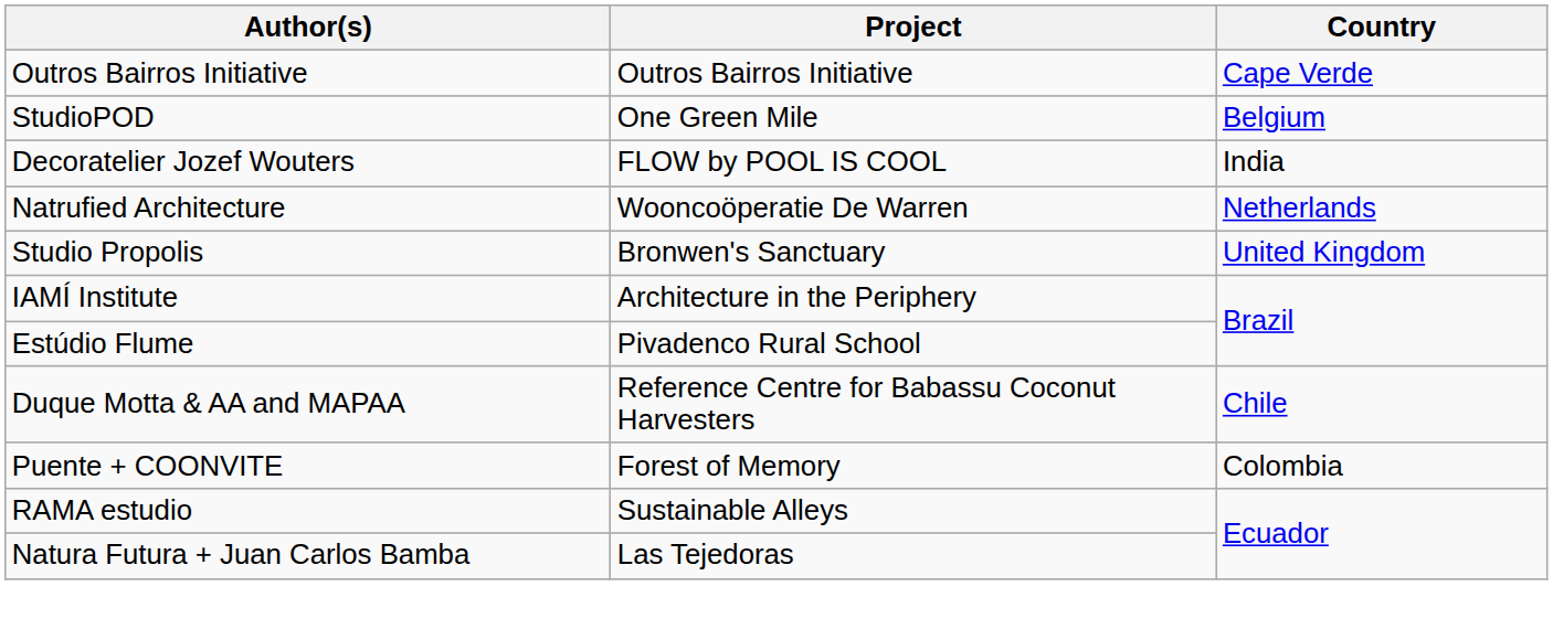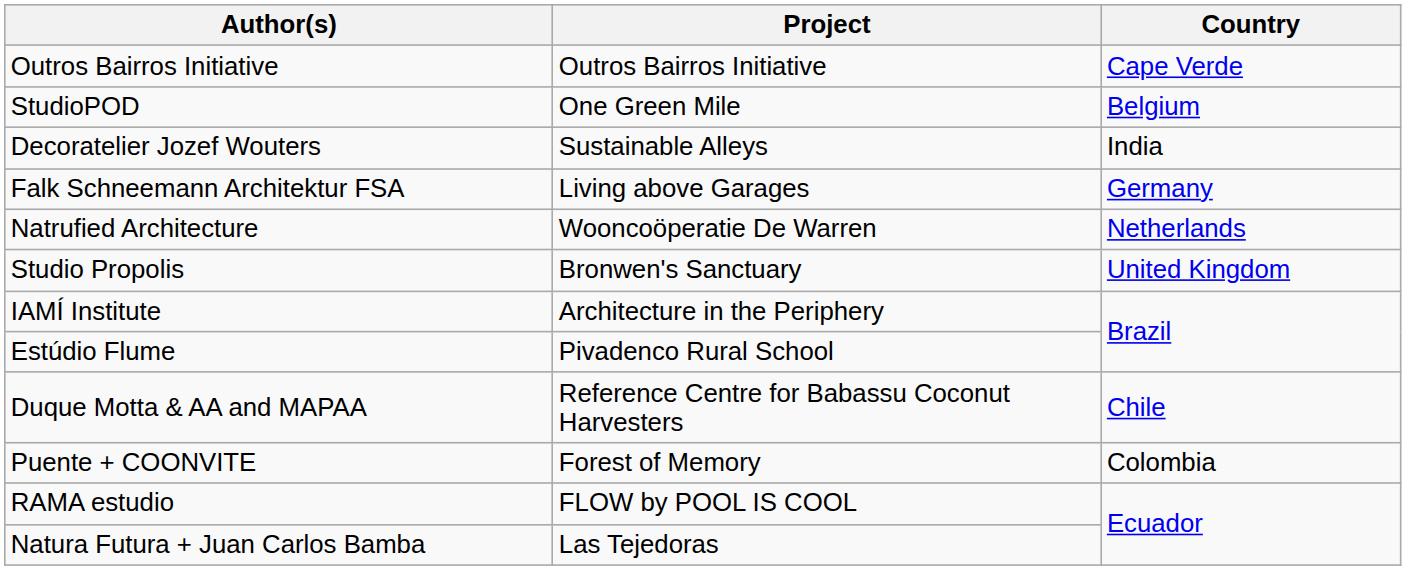Decoratelier Jozef Wouters | Project: FLOW by POOL IS COOL -> Sustainable Alleys
+ row: Falk Schneemann Architektur FSA | Living above Garages | Germany
RAMA estudio | Project: Sustainable Alleys -> FLOW by POOL IS COOL
